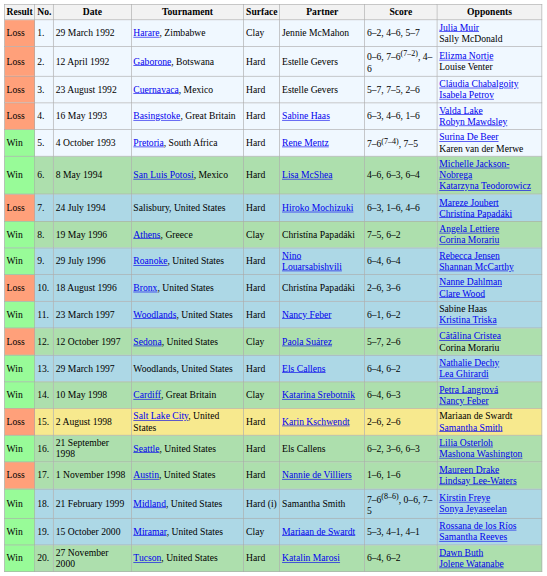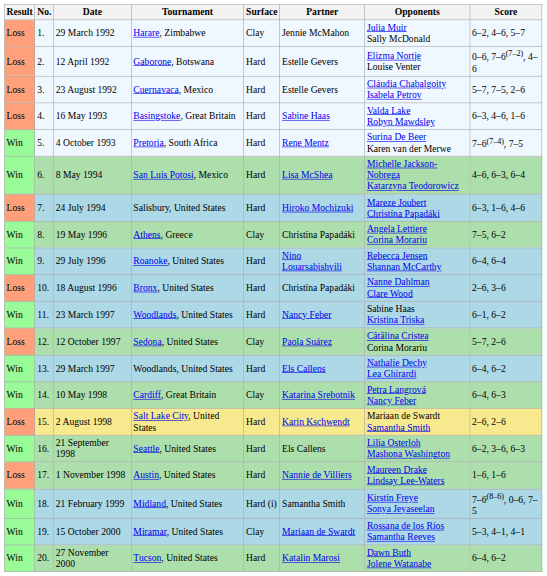columns swapped: Opponents <-> Score
